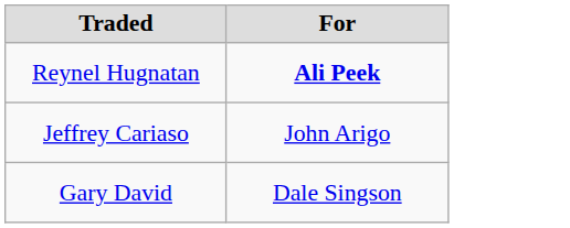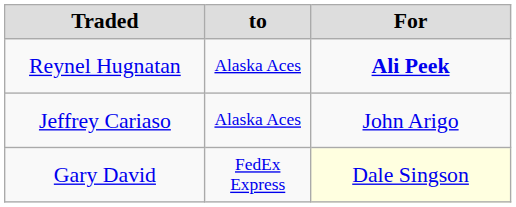+ column: to | Alaska Aces | Alaska Aces | FedEx Express
Gary David | For: no background -> lightyellow background
